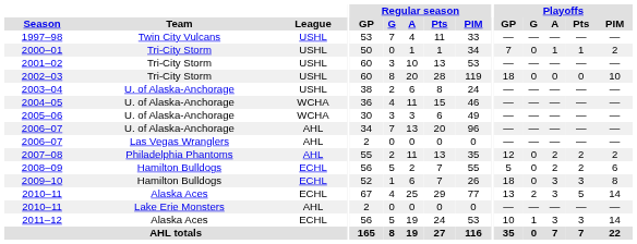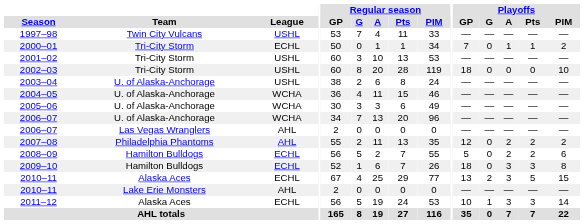2000–01 | League: USHL -> ECHL
2006–07 / U. of Alaska-Anchorage | League: AHL -> WCHA
2010–11 / Alaska Aces | Playoffs / PIM: 14 -> 15
